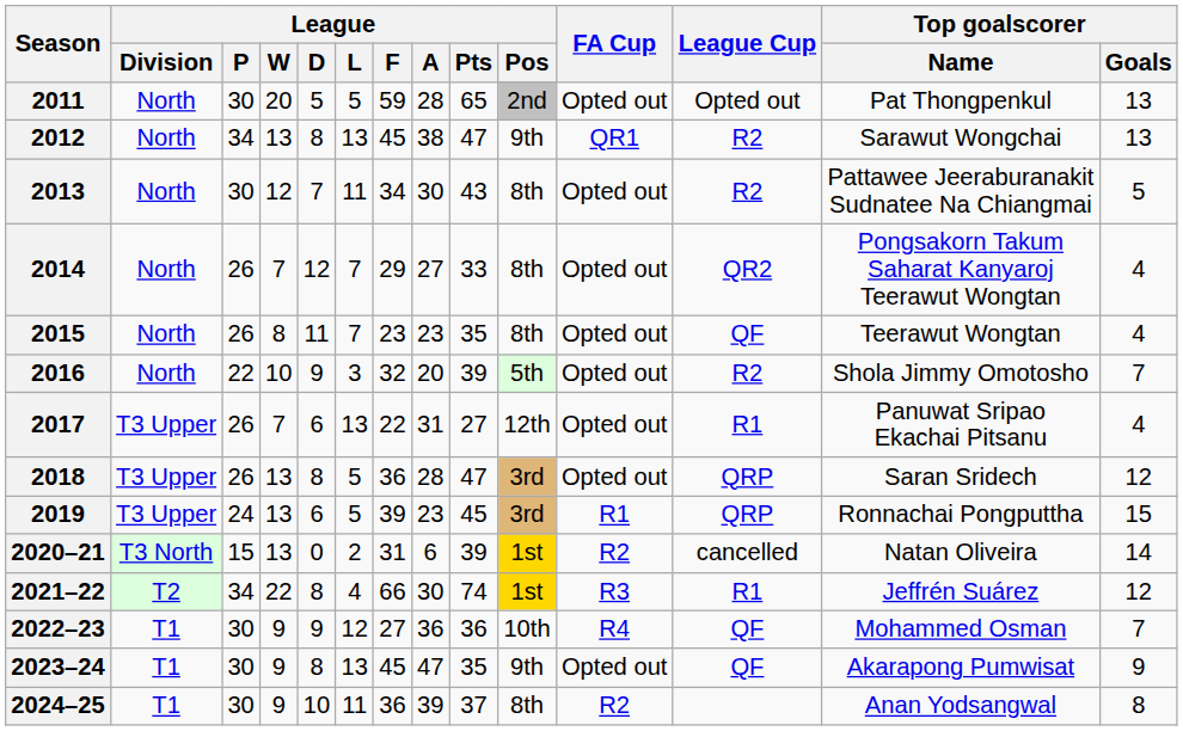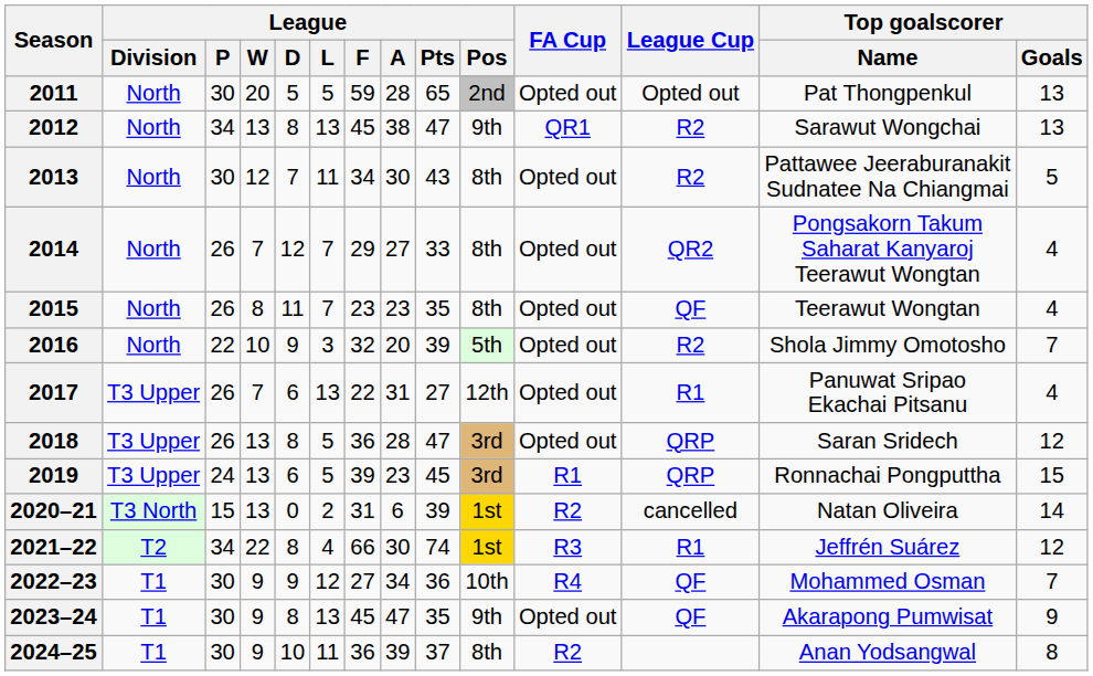2022–23 | League / A: 36 -> 34
